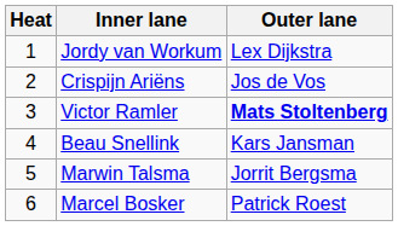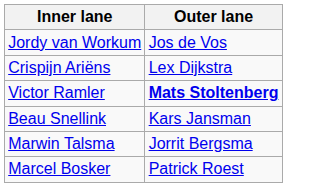- column: Heat | 1 | 2 | 3 | 4 | 5 | 6
Jordy van Workum | Outer lane: Lex Dijkstra -> Jos de Vos
Crispijn Ariëns | Outer lane: Jos de Vos -> Lex Dijkstra
